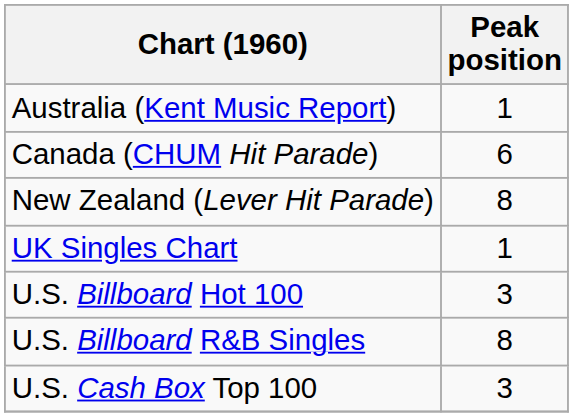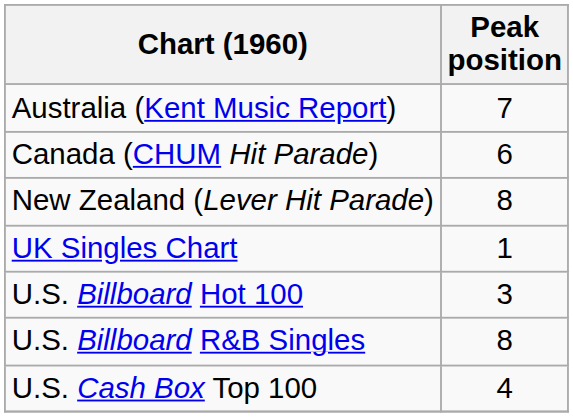Australia (Kent Music Report) | Peak position: 1 -> 7
U.S. Cash Box Top 100 | Peak position: 3 -> 4
